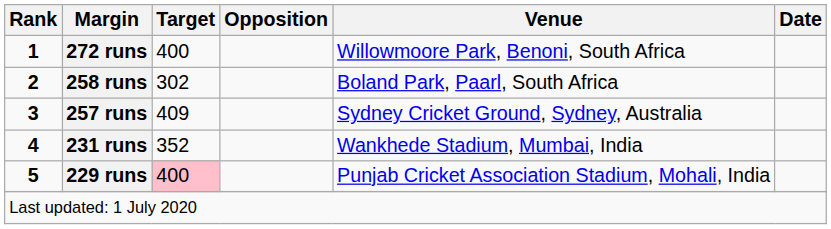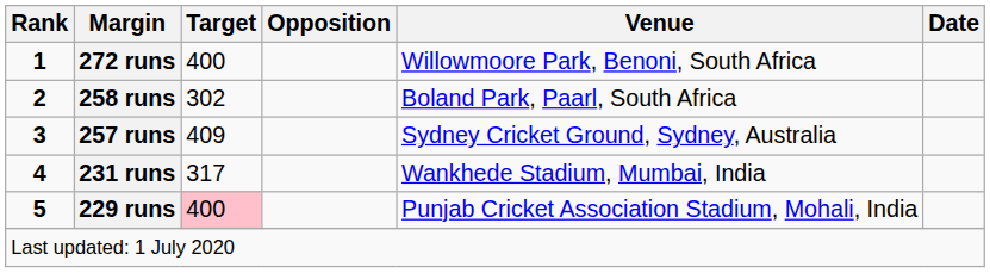231 runs | Target: 352 -> 317
